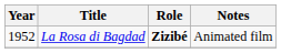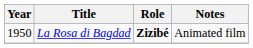La Rosa di Bagdad | Year: 1952 -> 1950
